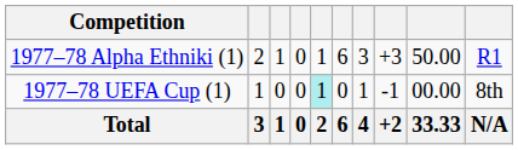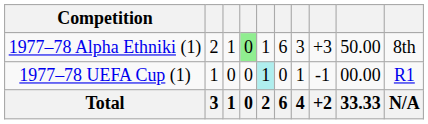1977–78 Alpha Ethniki (1) | column 4: no background -> lightgreen background
1977–78 Alpha Ethniki (1) | column 10: R1 -> 8th
1977–78 UEFA Cup (1) | column 10: 8th -> R1
